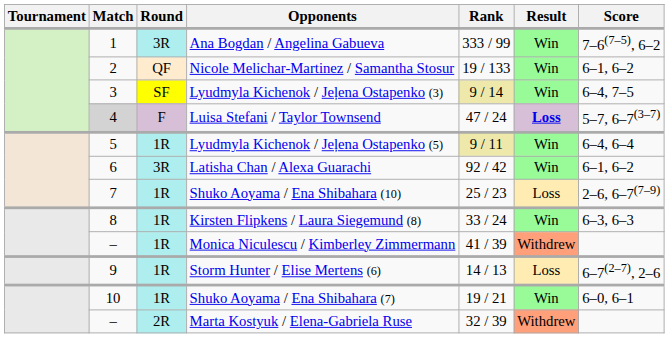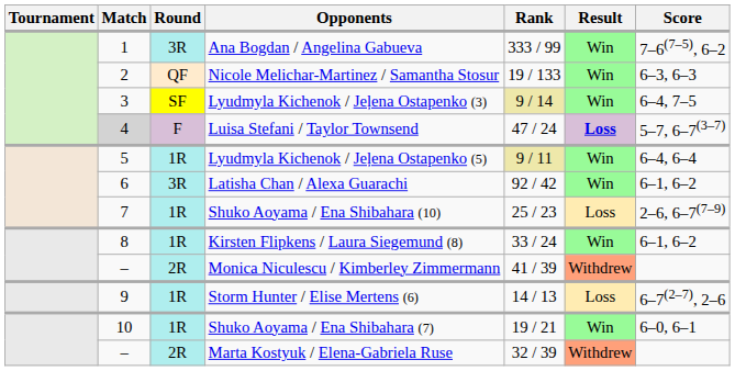Nicole Melichar-Martinez / Samantha Stosur | Score: 6–1, 6–2 -> 6–3, 6–3
Kirsten Flipkens / Laura Siegemund (8) | Score: 6–3, 6–3 -> 6–1, 6–2
Monica Niculescu / Kimberley Zimmermann | Round: 1R -> 2R
